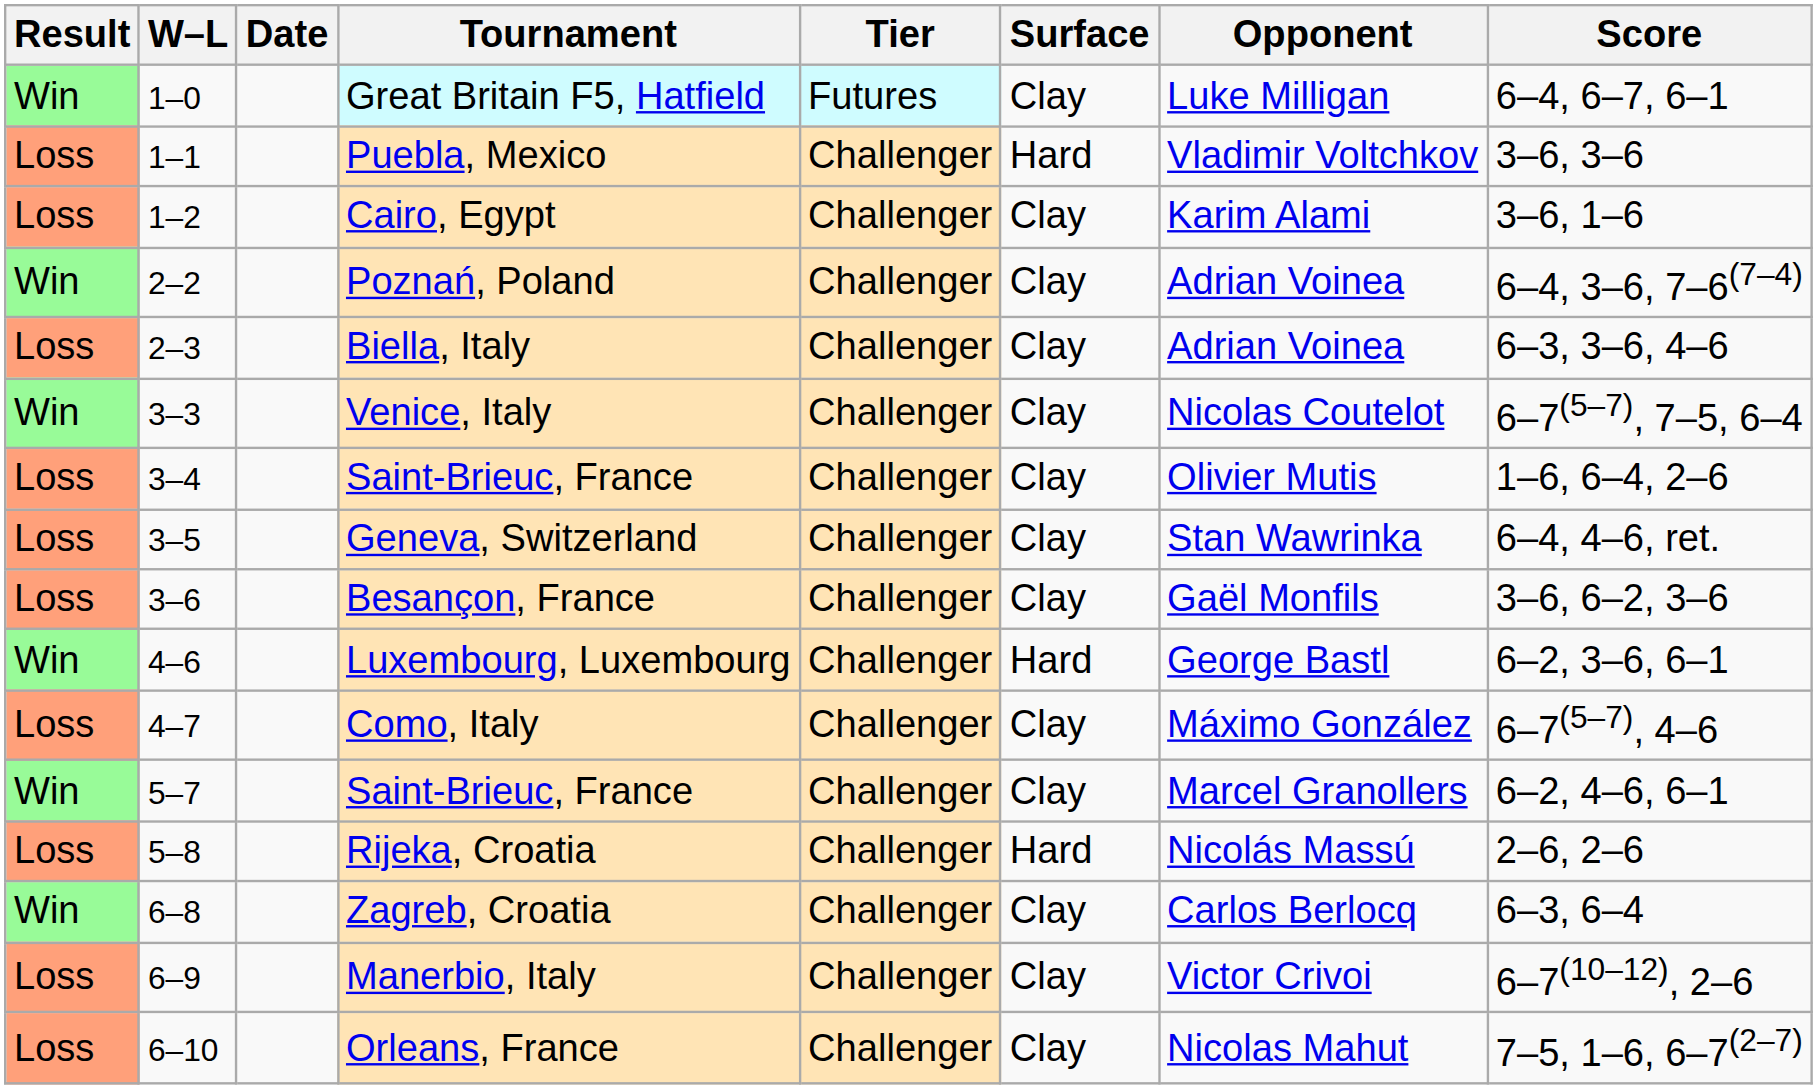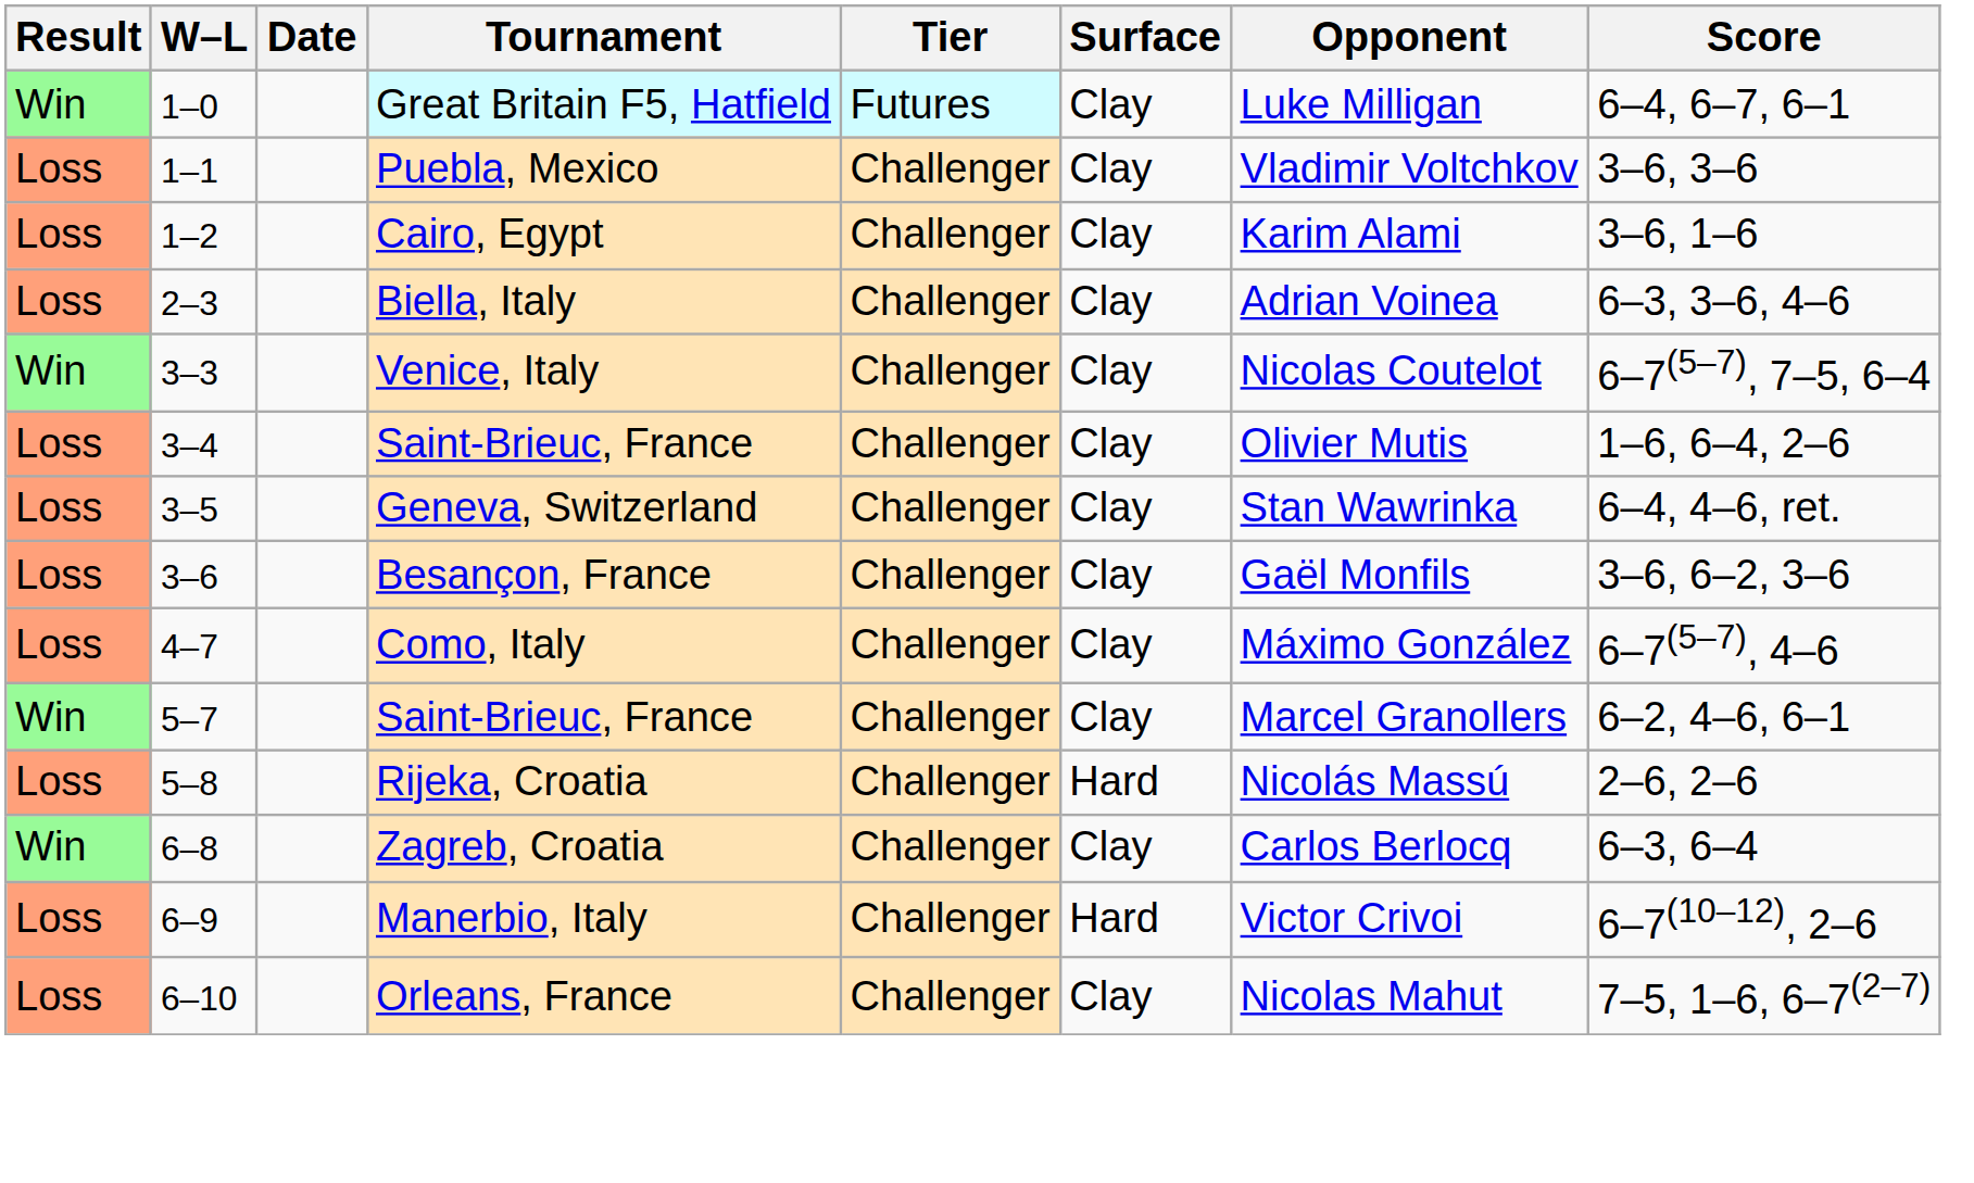Puebla, Mexico | Surface: Hard -> Clay
- row: Win | 2–2 | Poznań, Poland | Challenger | Clay | Adrian Voinea | 6–4, 3–6, 7–6(7–4)
- row: Win | 4–6 | Luxembourg, Luxembourg | Challenger | Hard | George Bastl | 6–2, 3–6, 6–1
Manerbio, Italy | Surface: Clay -> Hard
